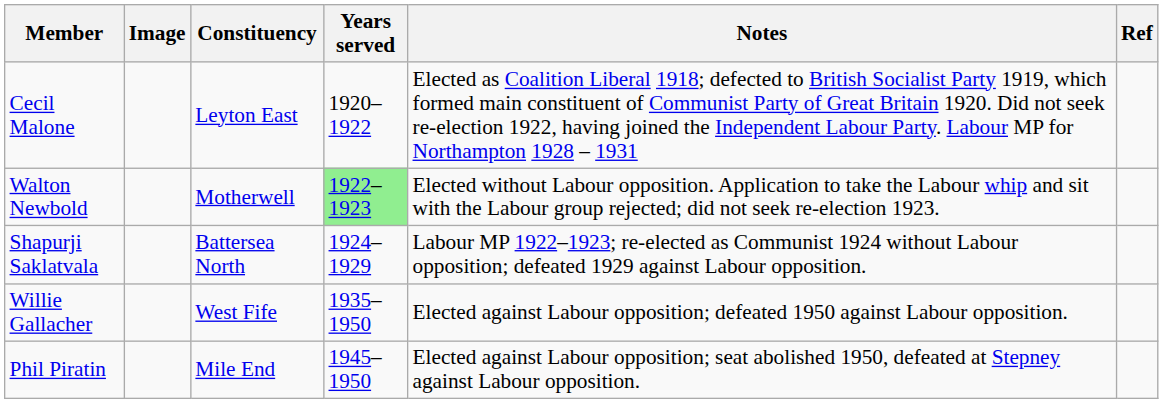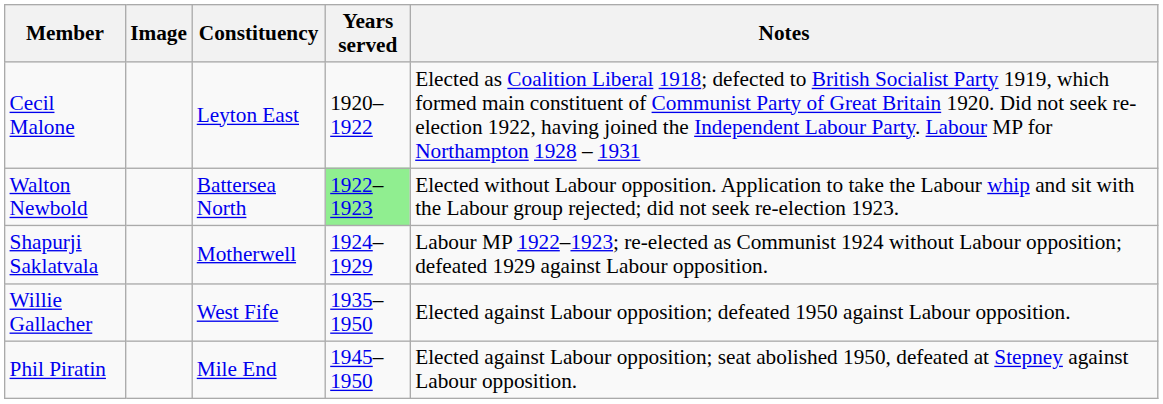- column: Ref
Walton Newbold | Constituency: Motherwell -> Battersea North
Shapurji Saklatvala | Constituency: Battersea North -> Motherwell
